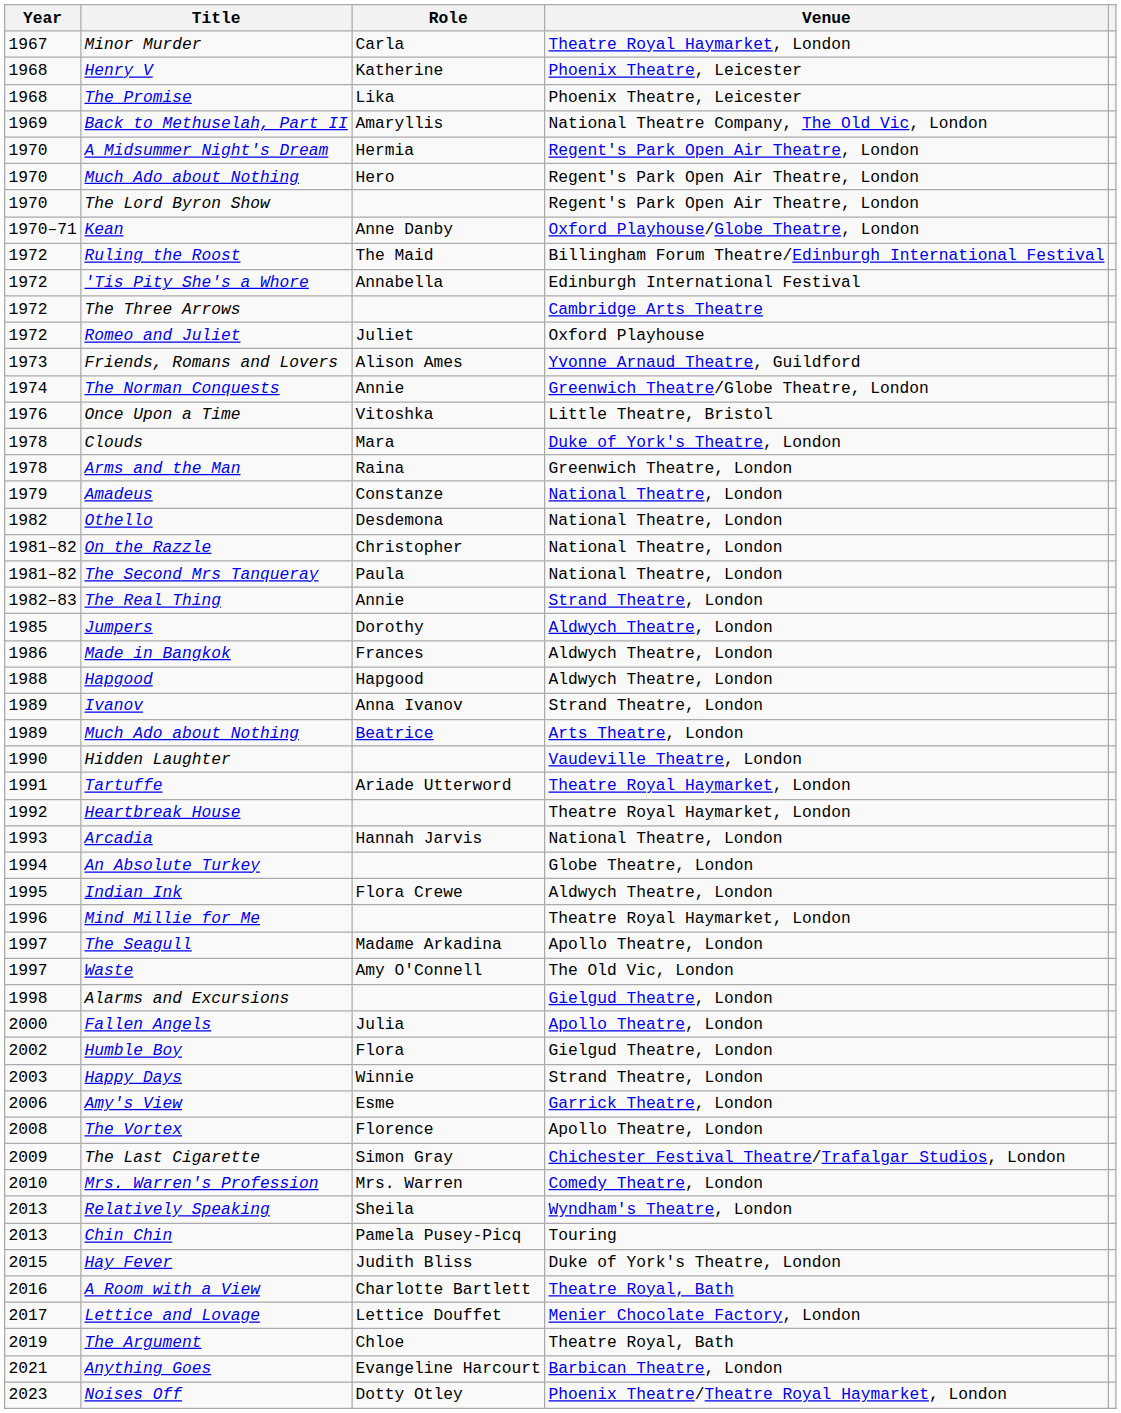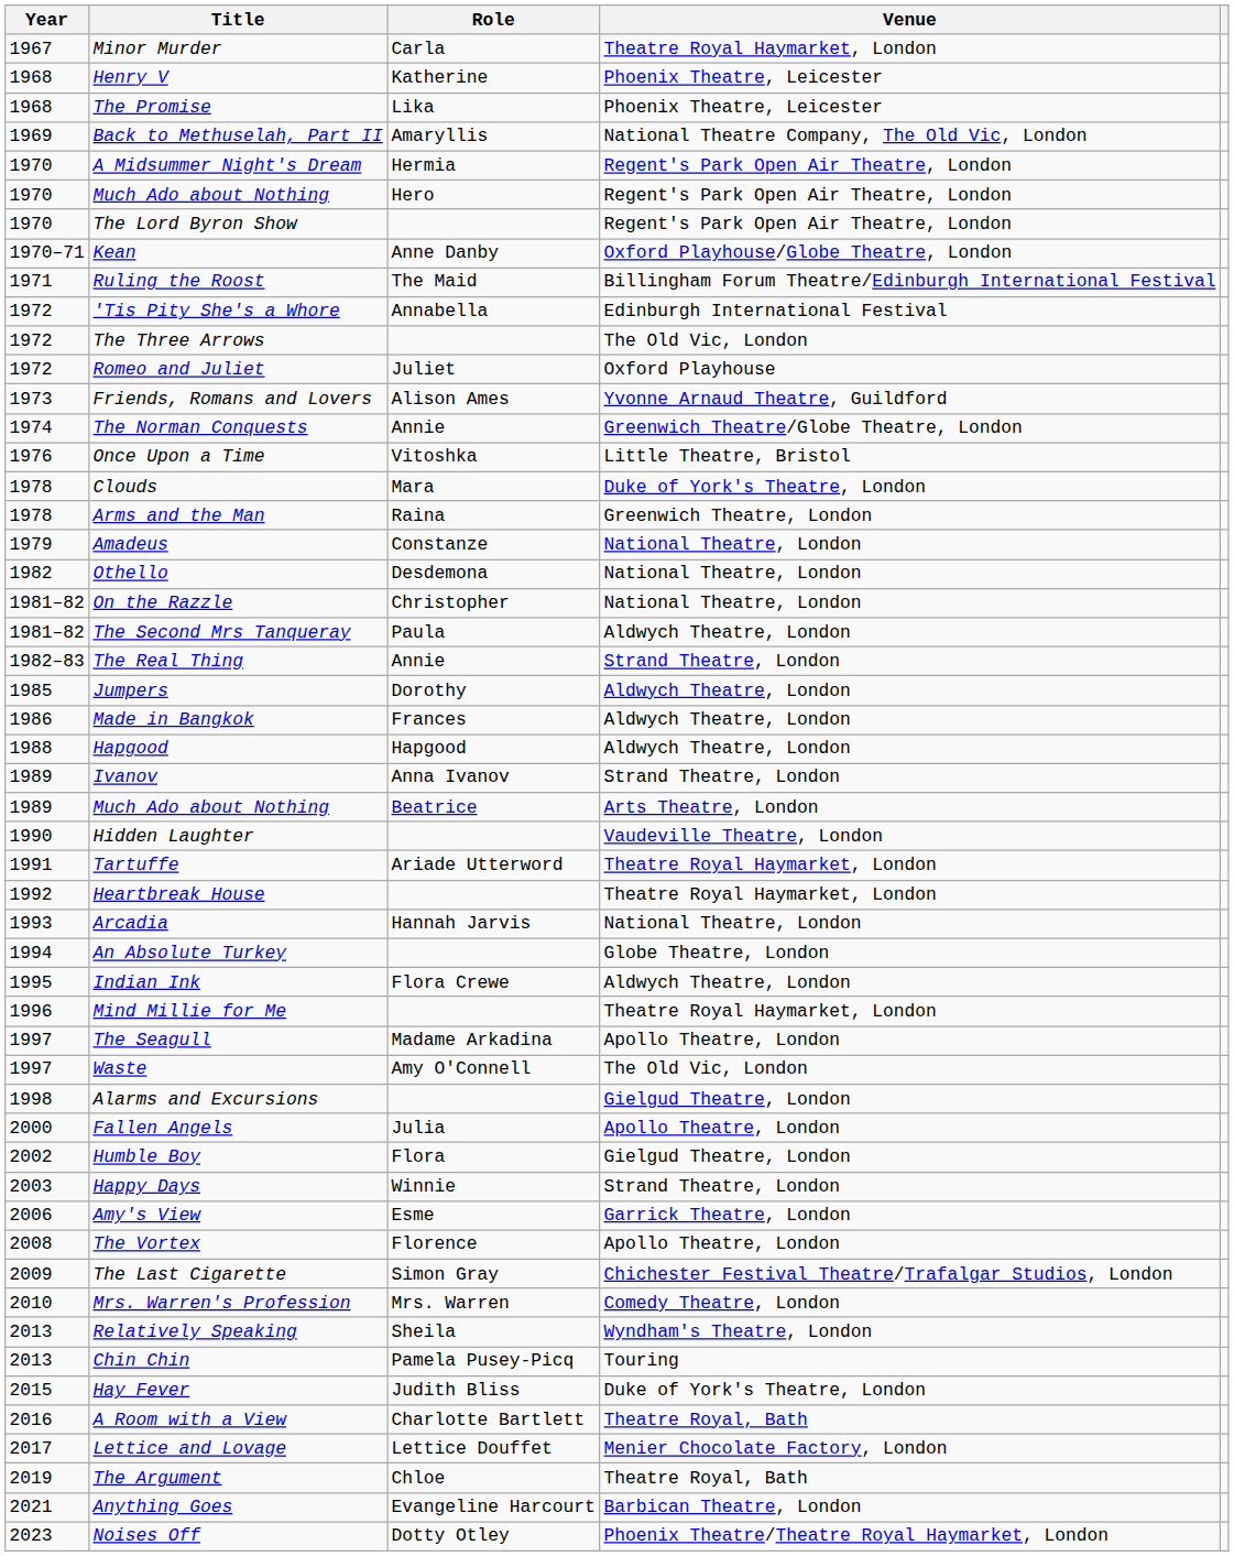Ruling the Roost | Year: 1972 -> 1971
The Three Arrows | Venue: Cambridge Arts Theatre -> The Old Vic, London
The Second Mrs Tanqueray | Venue: National Theatre, London -> Aldwych Theatre, London
